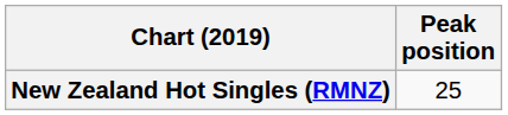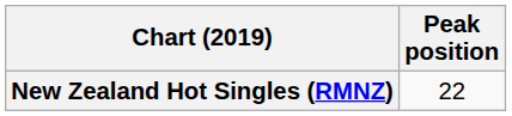New Zealand Hot Singles (RMNZ) | Peak position: 25 -> 22
